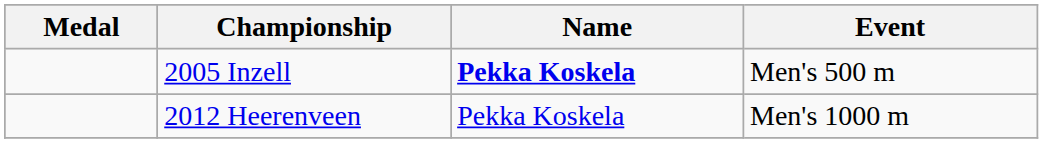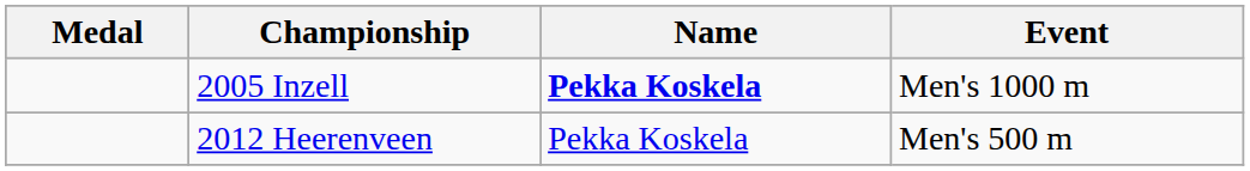2005 Inzell | Event: Men's 500 m -> Men's 1000 m
2012 Heerenveen | Event: Men's 1000 m -> Men's 500 m
